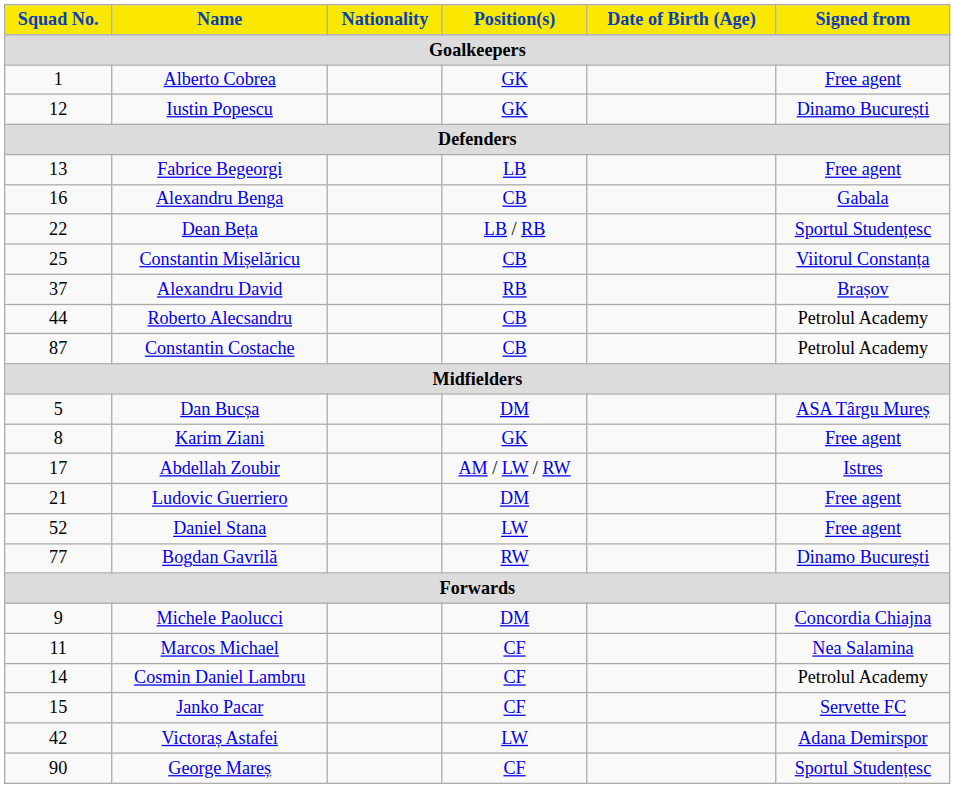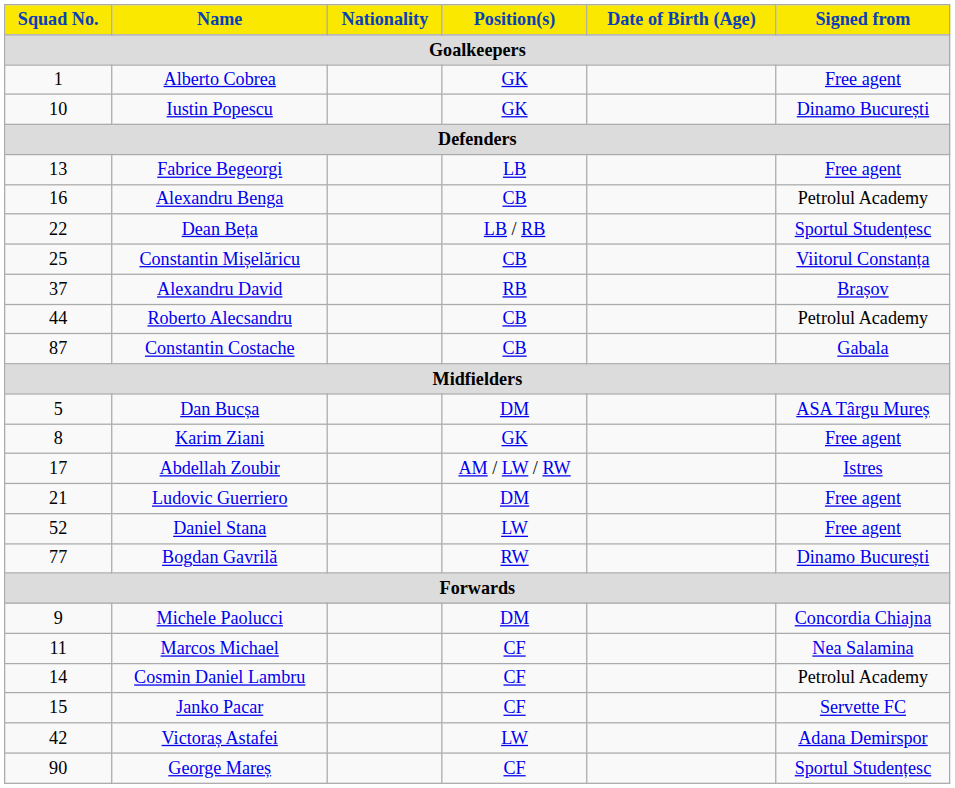Iustin Popescu | Squad No. / Goalkeepers: 12 -> 10
Alexandru Benga | Signed from / Goalkeepers: Gabala -> Petrolul Academy
Constantin Costache | Signed from / Goalkeepers: Petrolul Academy -> Gabala
